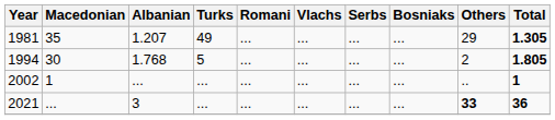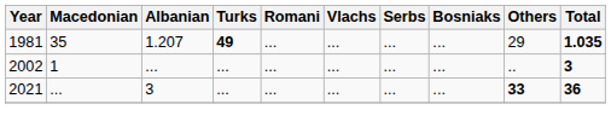1981 | Turks: normal -> bold
1981 | Total: 1.305 -> 1.035
- row: 1994 | 30 | 1.768 | 5 | ... | ... | ... | ... | 2 | 1.805
2002 | Total: 1 -> 3
